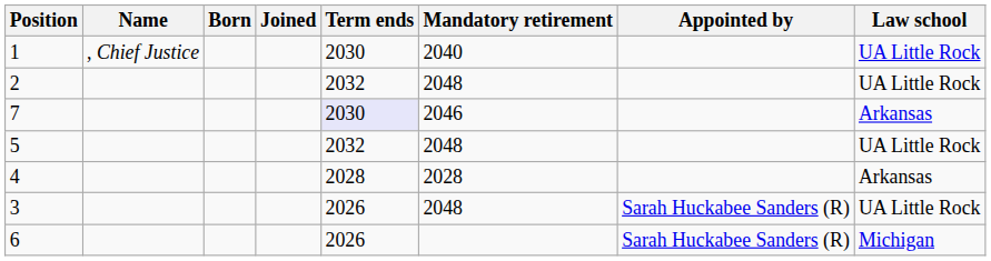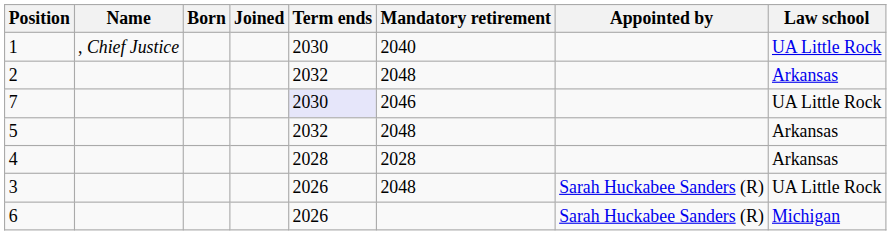2 | Law school: UA Little Rock -> Arkansas
7 | Law school: Arkansas -> UA Little Rock
5 | Law school: UA Little Rock -> Arkansas
